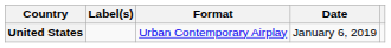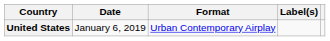columns swapped: Date <-> Label(s)
